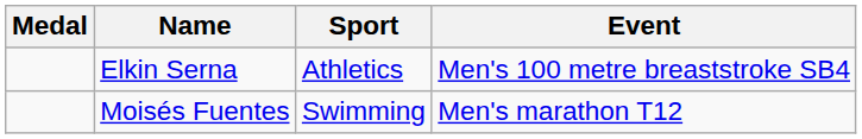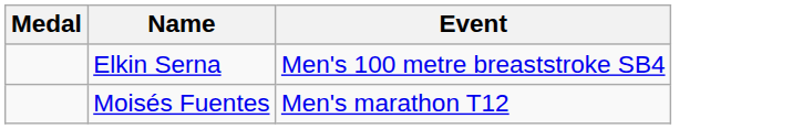- column: Sport | Athletics | Swimming
